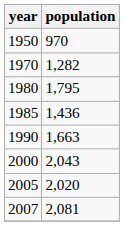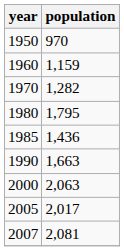+ row: 1960 | 1,159
2000 | population: 2,043 -> 2,063
2005 | population: 2,020 -> 2,017
